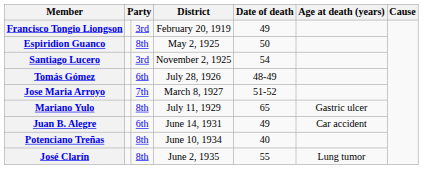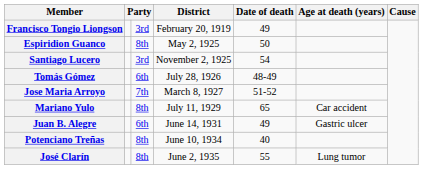Mariano Yulo | Age at death (years): Gastric ulcer -> Car accident
Juan B. Alegre | Age at death (years): Car accident -> Gastric ulcer
